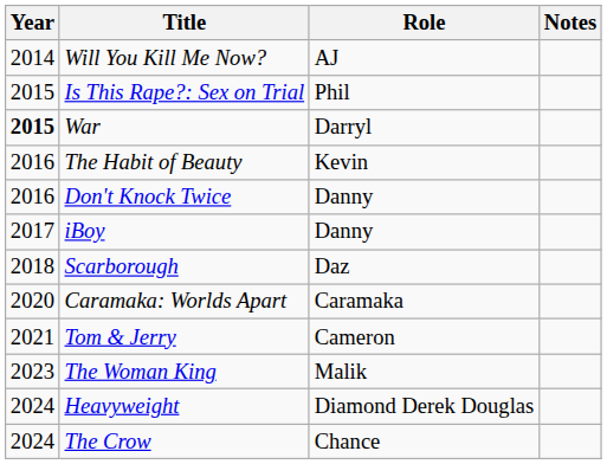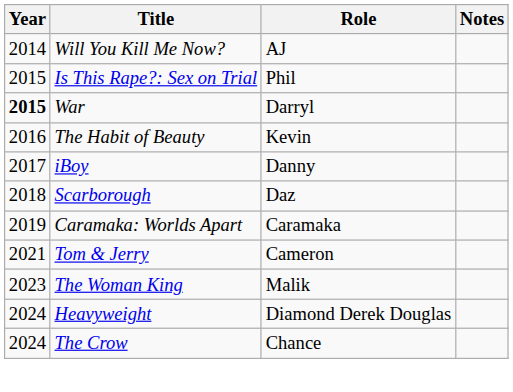- row: 2016 | Don't Knock Twice | Danny
Caramaka: Worlds Apart | Year: 2020 -> 2019
